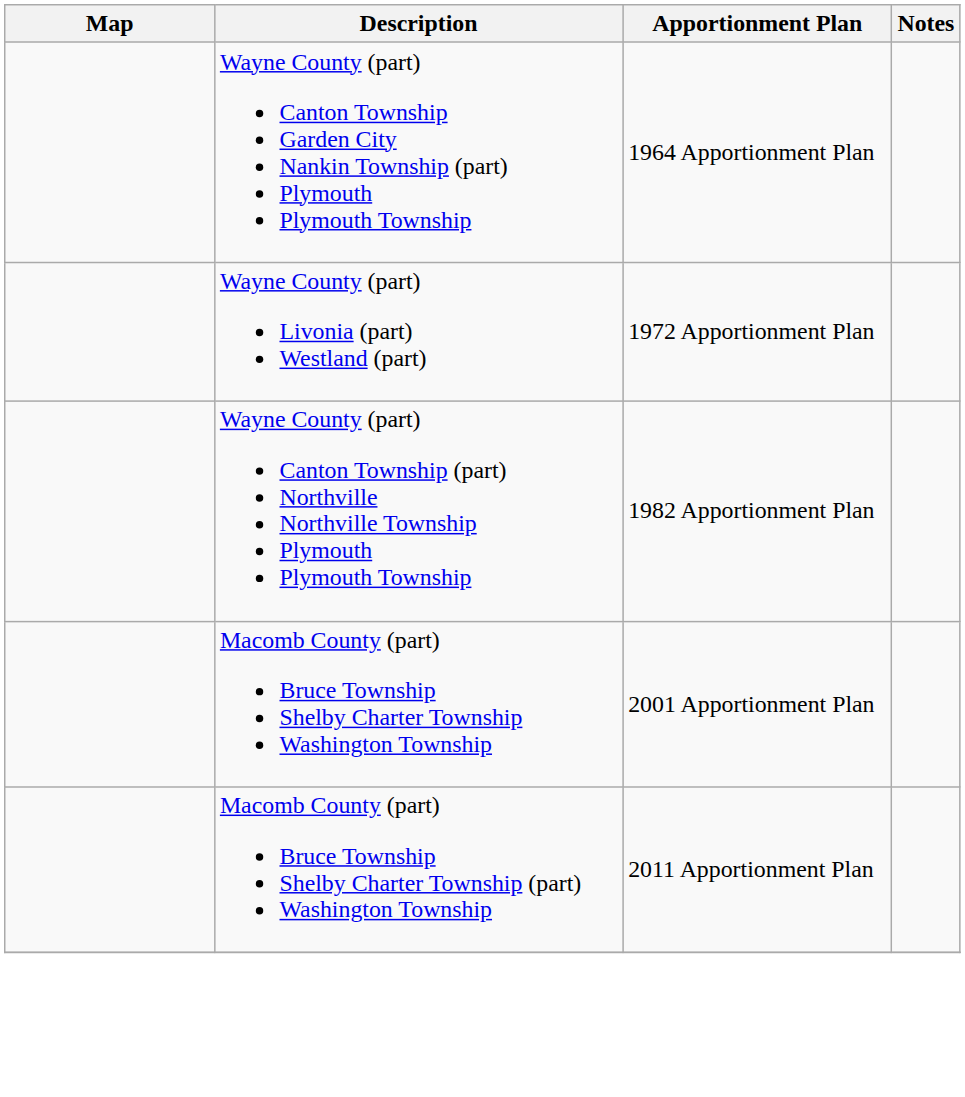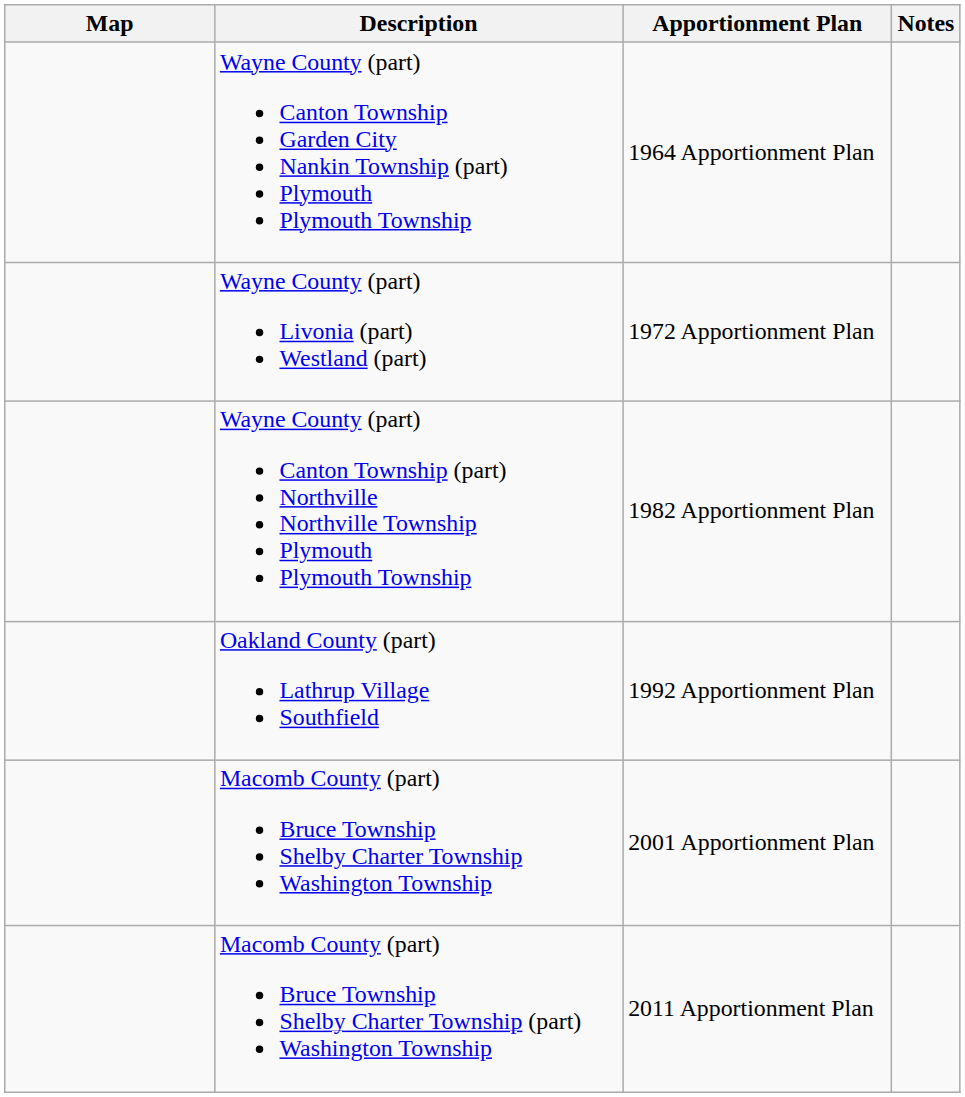+ row: Oakland County (part) Lathrup Village Southfield | 1992 Apportionment Plan
